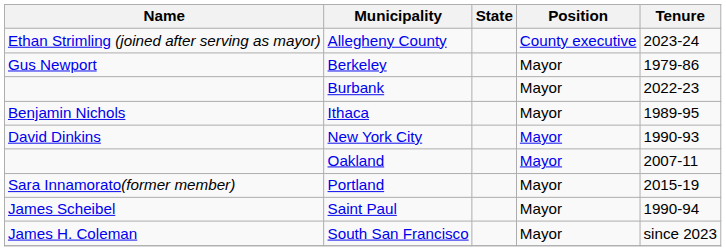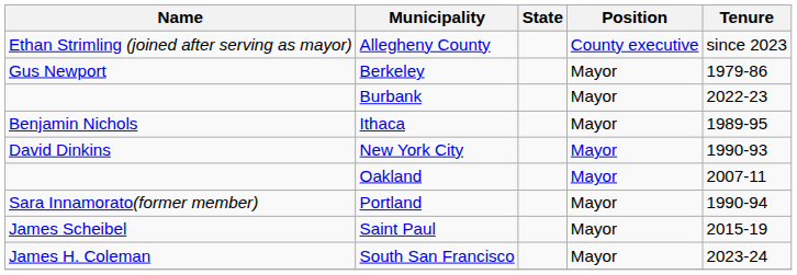Allegheny County | Tenure: 2023-24 -> since 2023
Portland | Tenure: 2015-19 -> 1990-94
Saint Paul | Tenure: 1990-94 -> 2015-19
South San Francisco | Tenure: since 2023 -> 2023-24
